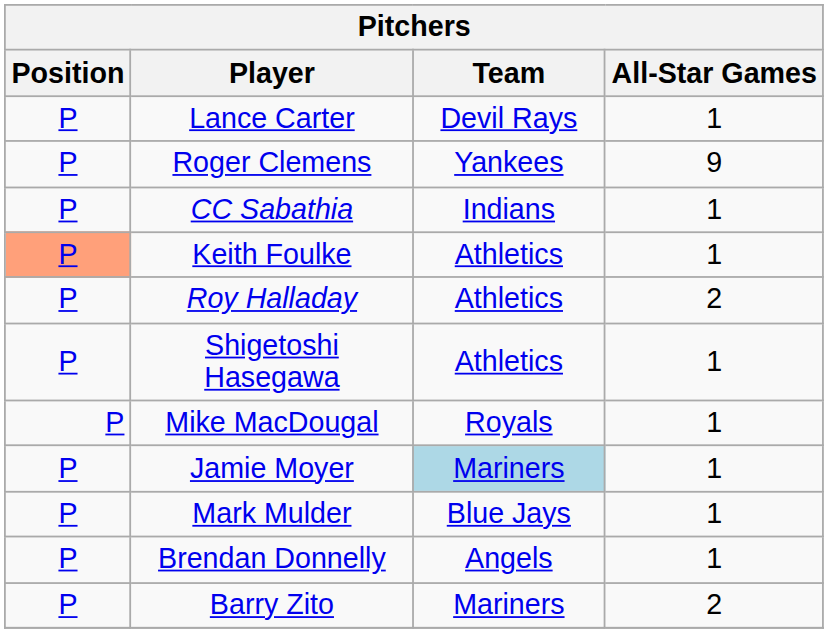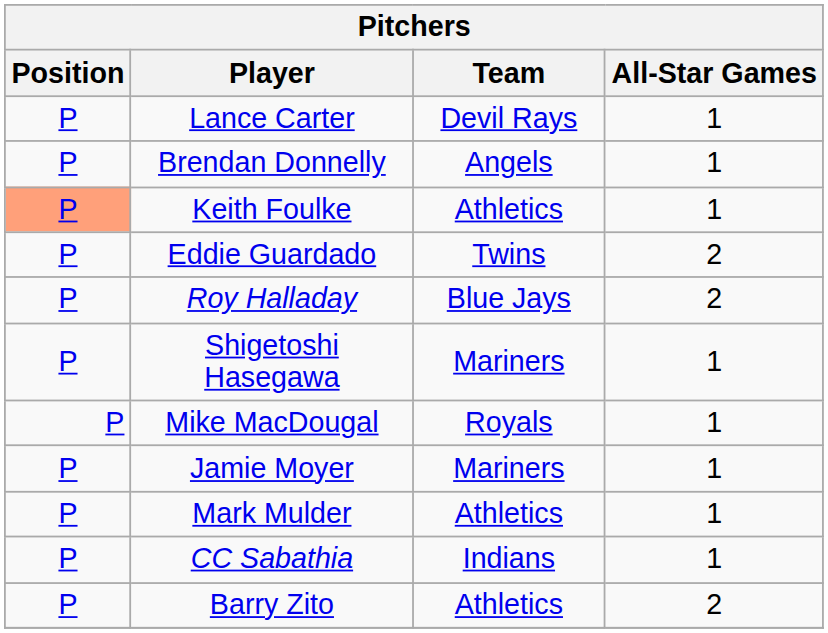- row: P | Roger Clemens | Yankees | 9
rows swapped: Brendan Donnelly <-> CC Sabathia
+ row: P | Eddie Guardado | Twins | 2
Roy Halladay | Team: Athletics -> Blue Jays
Shigetoshi Hasegawa | Team: Athletics -> Mariners
Jamie Moyer | Team: lightblue background -> no background
Mark Mulder | Team: Blue Jays -> Athletics
Barry Zito | Team: Mariners -> Athletics
